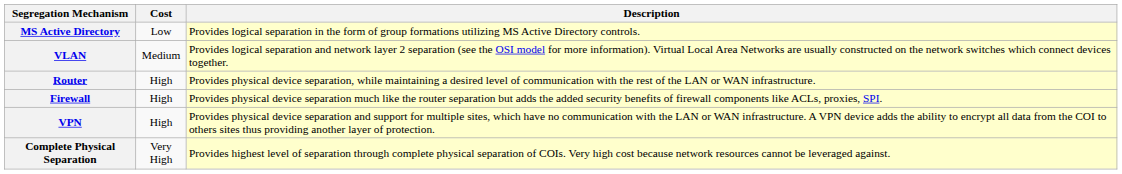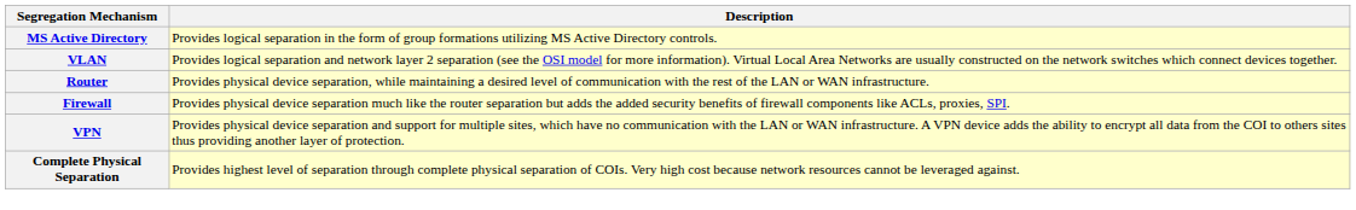- column: Cost | Low | Medium | High | High | High | Very High
